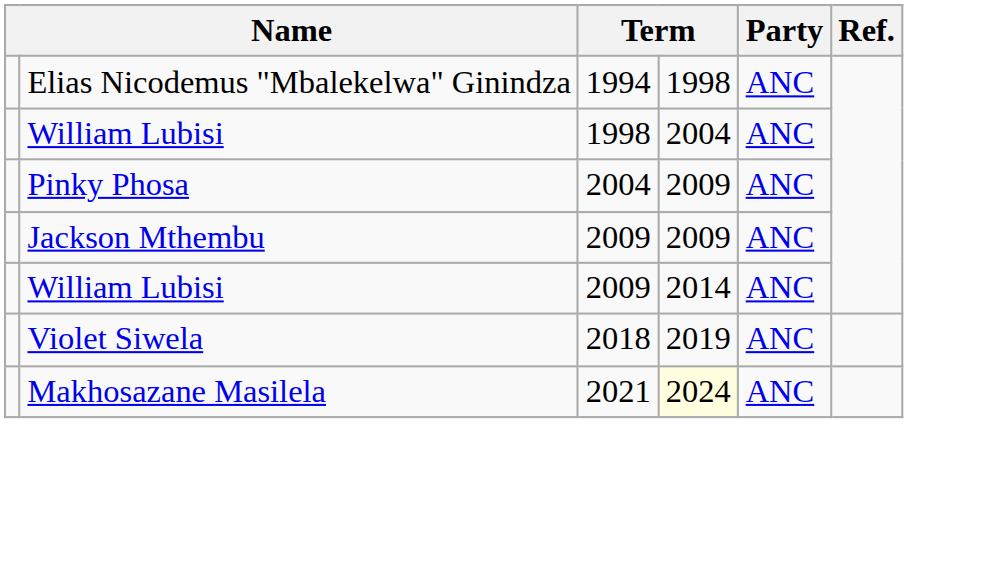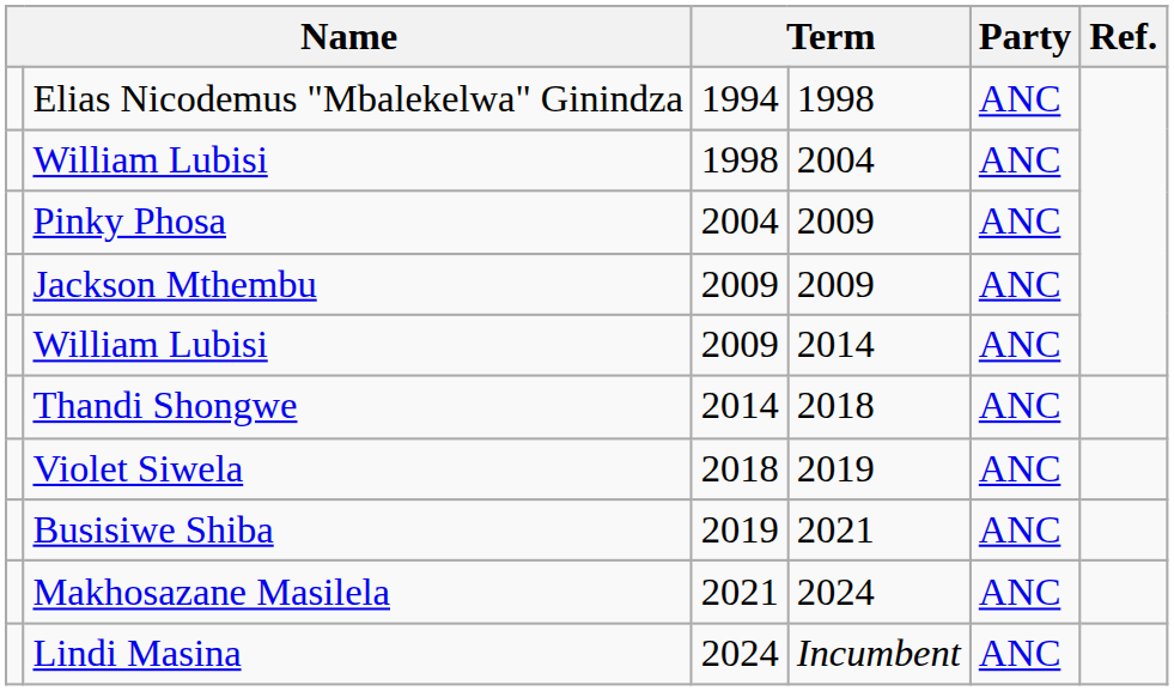+ row: Thandi Shongwe | 2014 | 2018 | ANC
+ row: Busisiwe Shiba | 2019 | 2021 | ANC
Makhosazane Masilela | column 4: lightyellow background -> no background
+ row: Lindi Masina | 2024 | Incumbent | ANC
